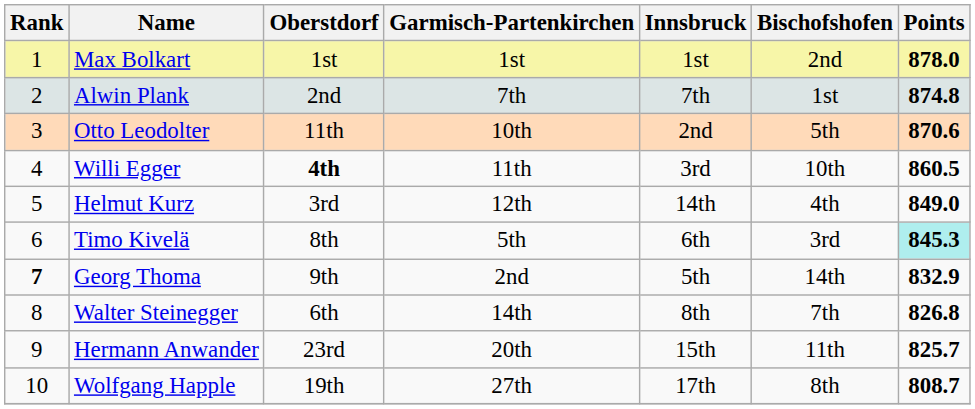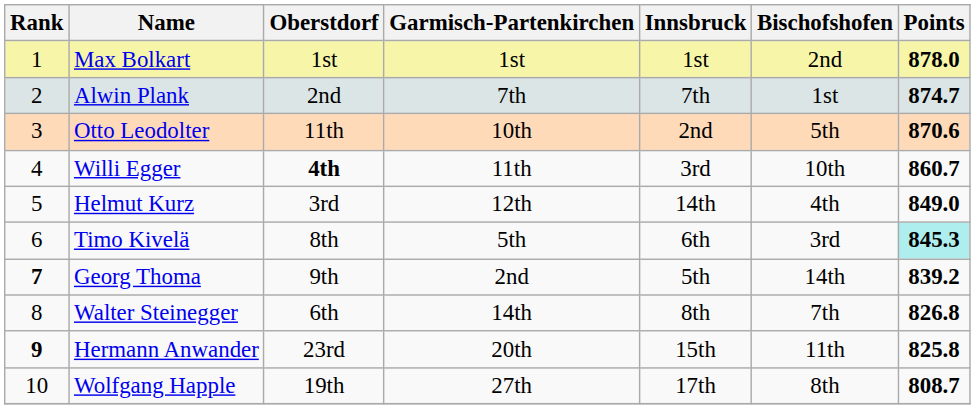Alwin Plank | Points: 874.8 -> 874.7
Willi Egger | Points: 860.5 -> 860.7
Georg Thoma | Points: 832.9 -> 839.2
Hermann Anwander | Rank: normal -> bold
Hermann Anwander | Points: 825.7 -> 825.8
